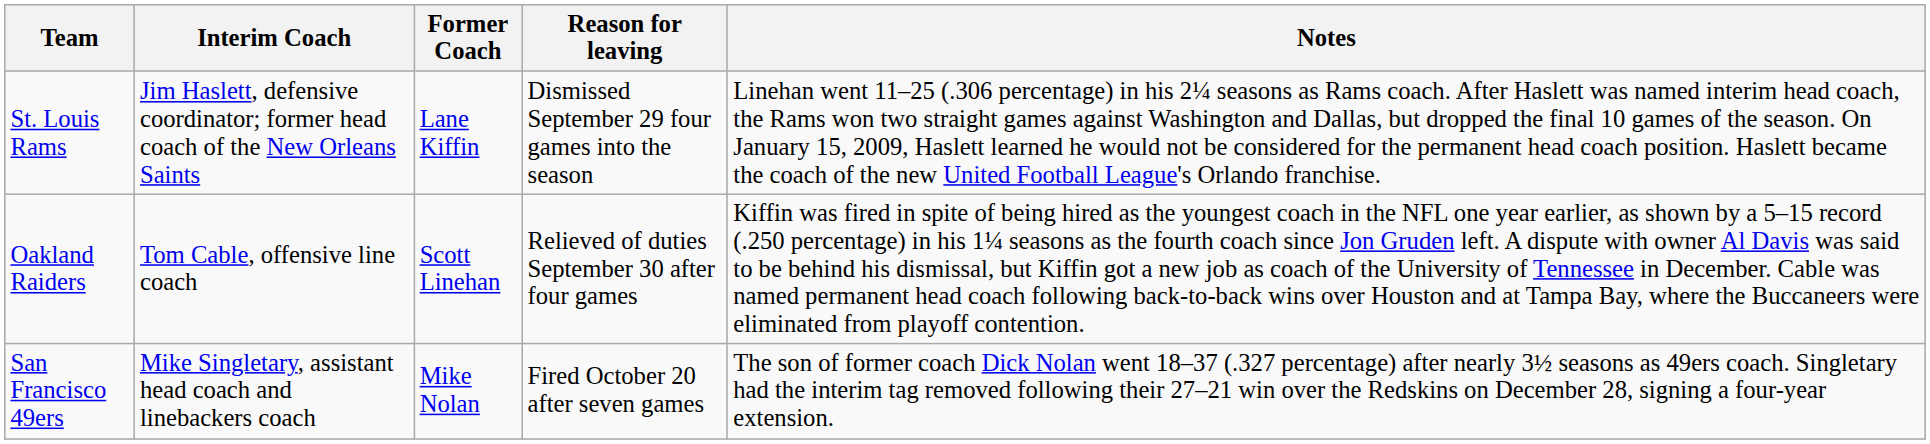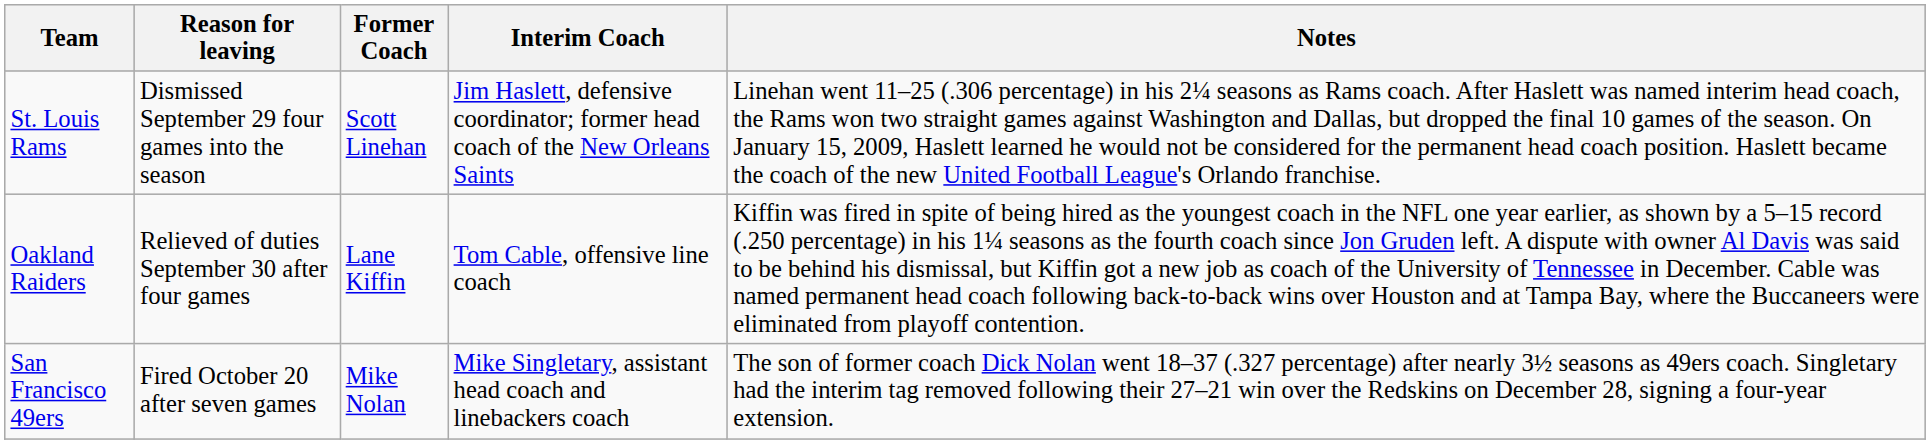columns swapped: Interim Coach <-> Reason for leaving
St. Louis Rams | Former Coach: Lane Kiffin -> Scott Linehan
Oakland Raiders | Former Coach: Scott Linehan -> Lane Kiffin
